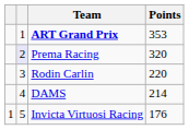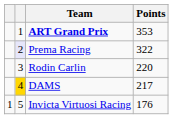Prema Racing | Points: 320 -> 322
DAMS | column 2: no background -> gold background
DAMS | Points: 214 -> 217
